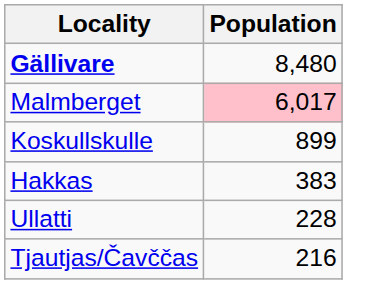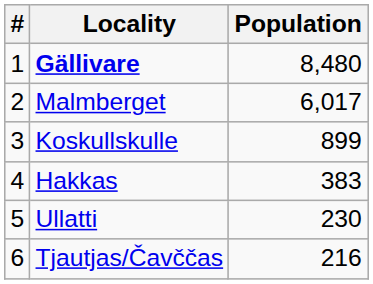+ column: # | 1 | 2 | 3 | 4 | 5 | 6
Malmberget | Population: pink background -> no background
Ullatti | Population: 228 -> 230
